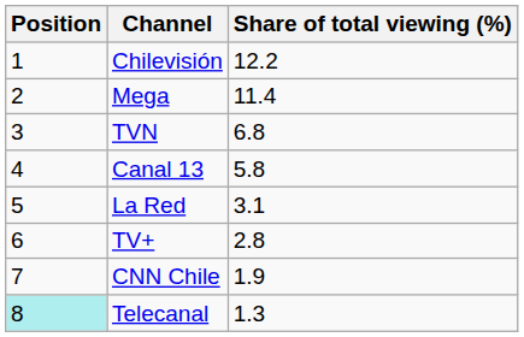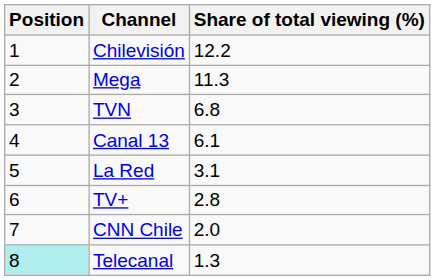Mega | Share of total viewing (%): 11.4 -> 11.3
Canal 13 | Share of total viewing (%): 5.8 -> 6.1
CNN Chile | Share of total viewing (%): 1.9 -> 2.0
